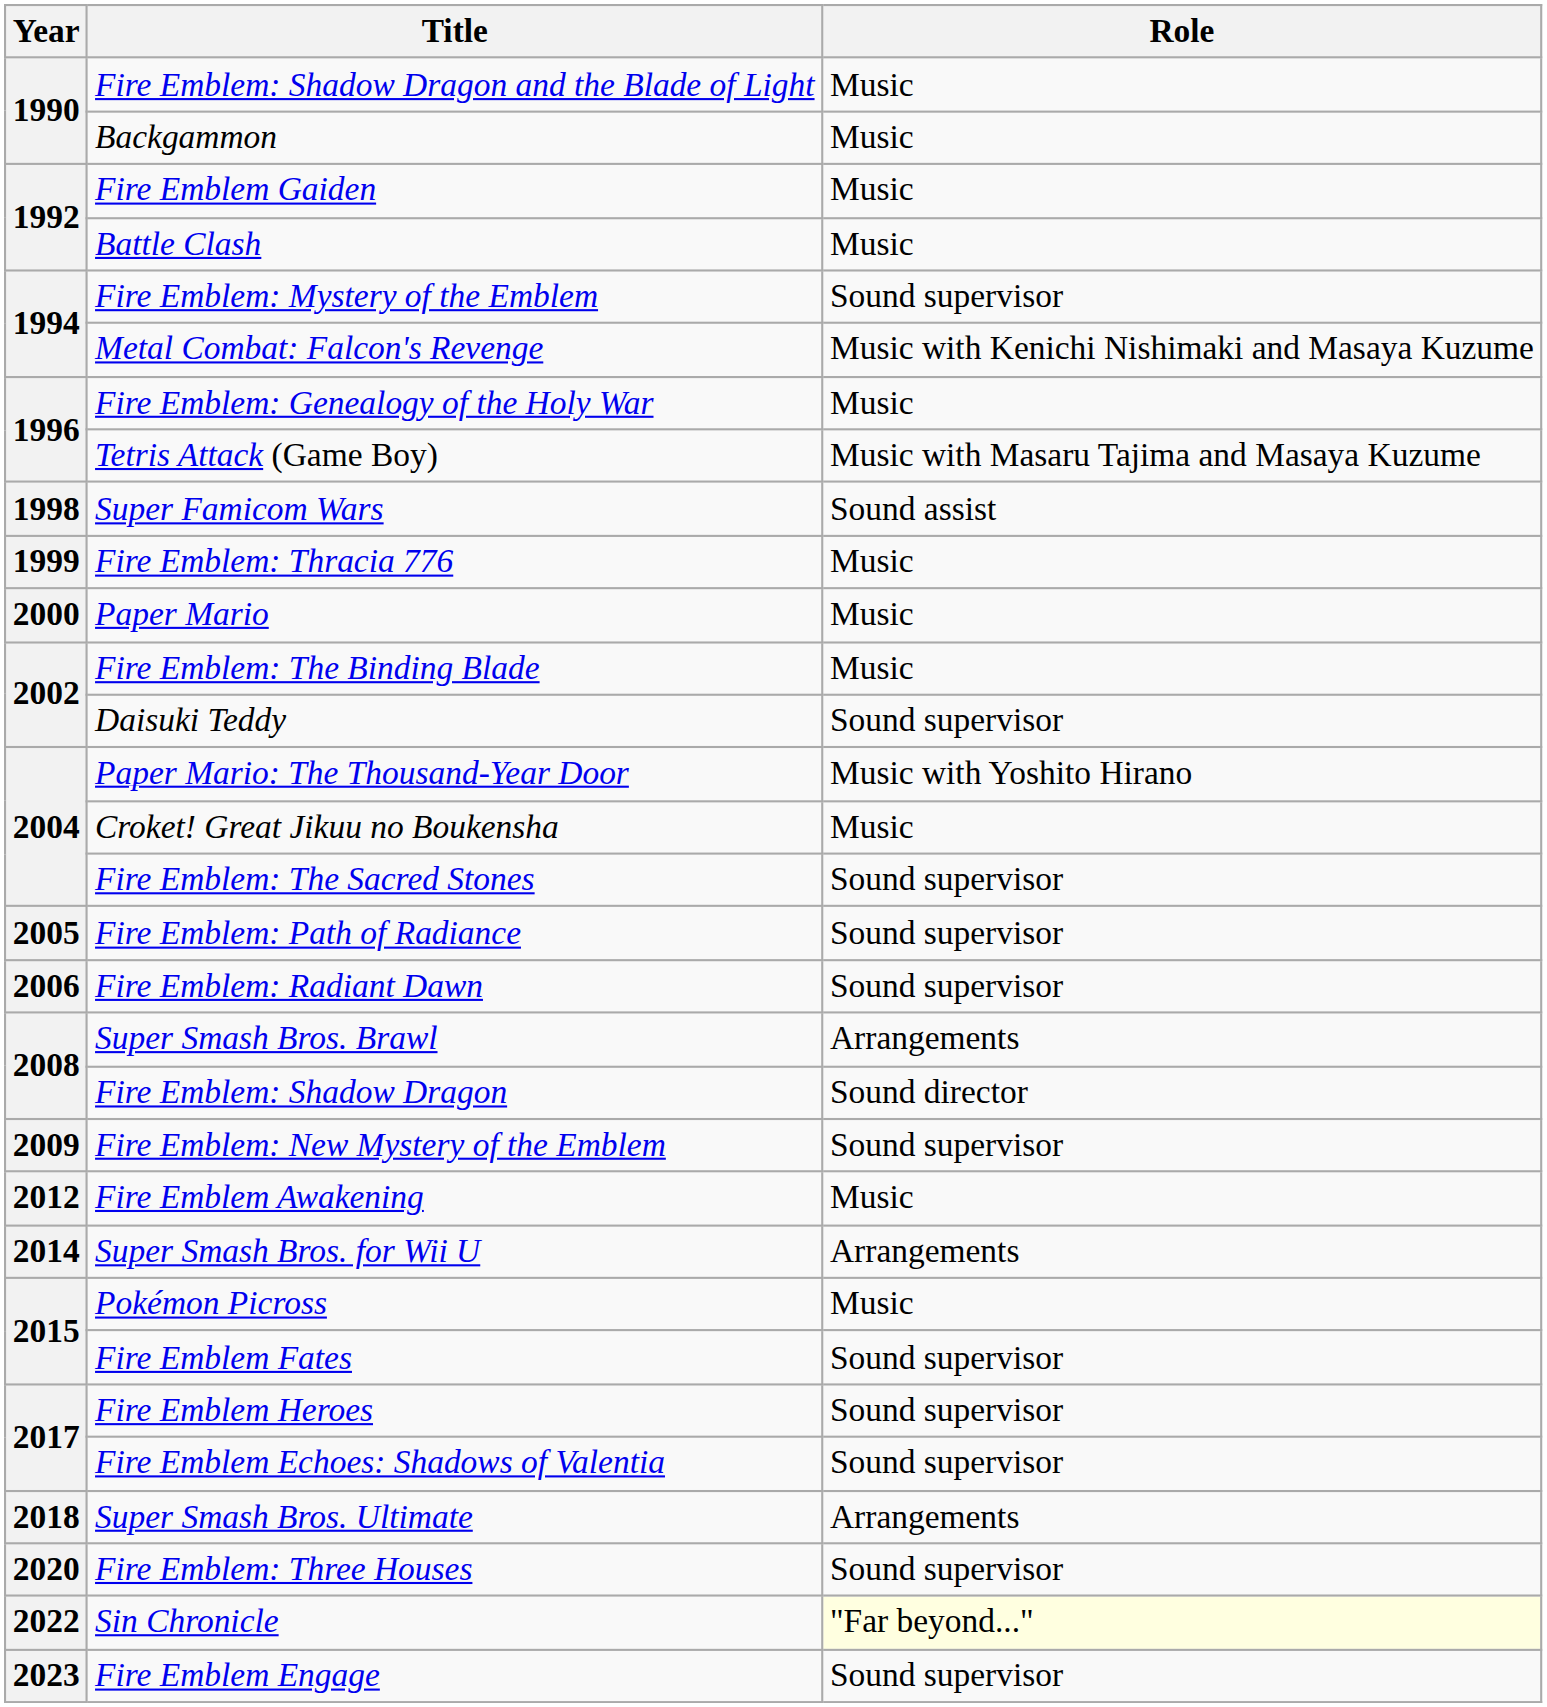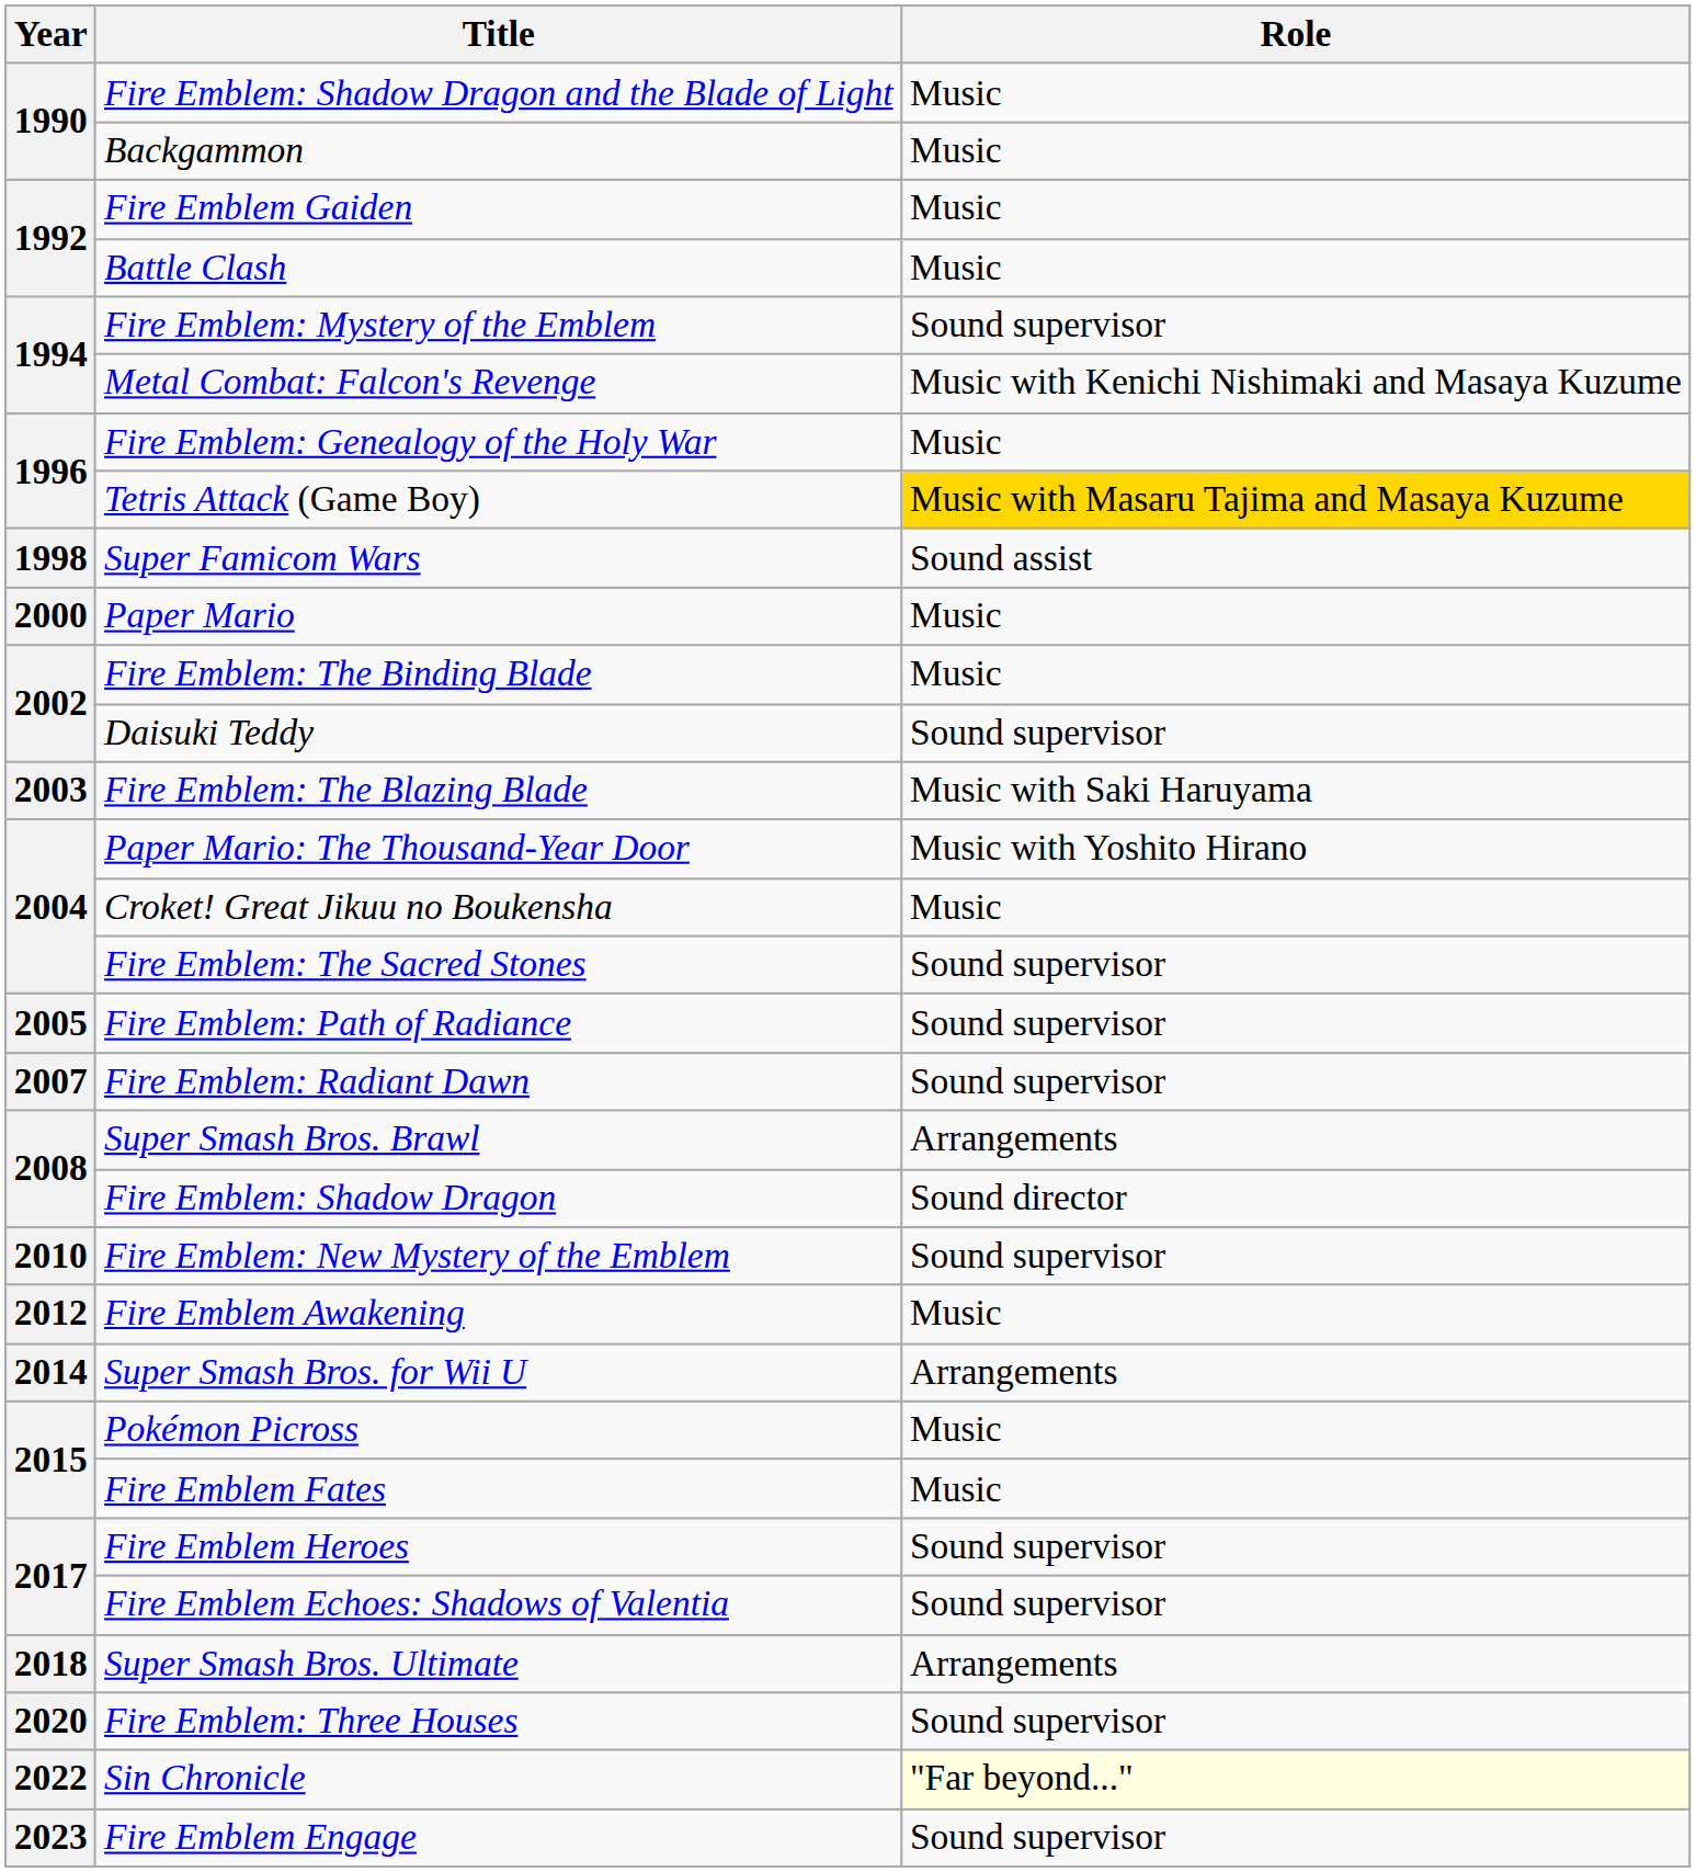Tetris Attack (Game Boy) | Role: no background -> gold background
- row: 1999 | Fire Emblem: Thracia 776 | Music
+ row: 2003 | Fire Emblem: The Blazing Blade | Music with Saki Haruyama
Fire Emblem: Radiant Dawn | Year: 2006 -> 2007
Fire Emblem: New Mystery of the Emblem | Year: 2009 -> 2010
Fire Emblem Fates | Role: Sound supervisor -> Music
